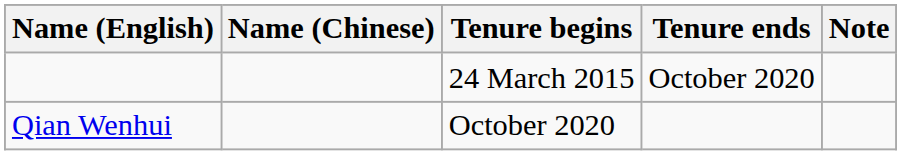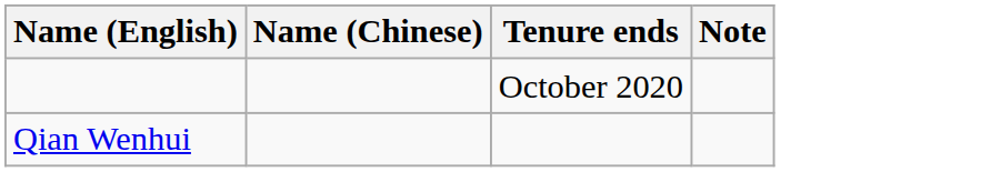- column: Tenure begins | 24 March 2015 | October 2020
